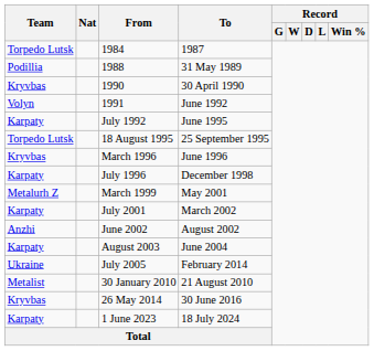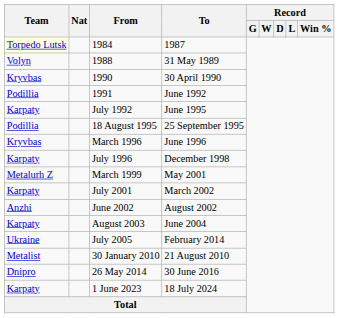1984 | Team: no background -> lightyellow background
1988 | Team: Podillia -> Volyn
1991 | Team: Volyn -> Podillia
18 August 1995 | Team: Torpedo Lutsk -> Podillia
26 May 2014 | Team: Kryvbas -> Dnipro
